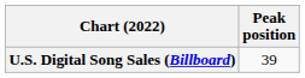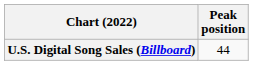U.S. Digital Song Sales (Billboard) | Peak position: 39 -> 44
